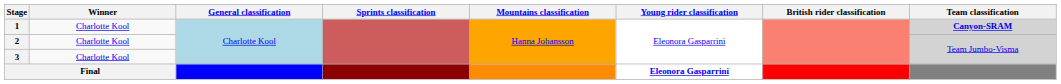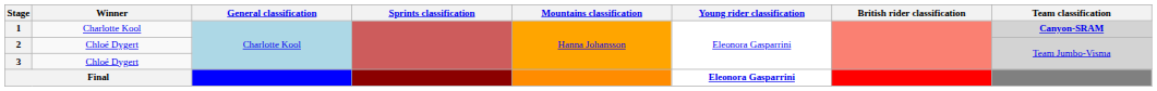2 | Winner: Charlotte Kool -> Chloé Dygert
3 | Winner: Charlotte Kool -> Chloé Dygert
